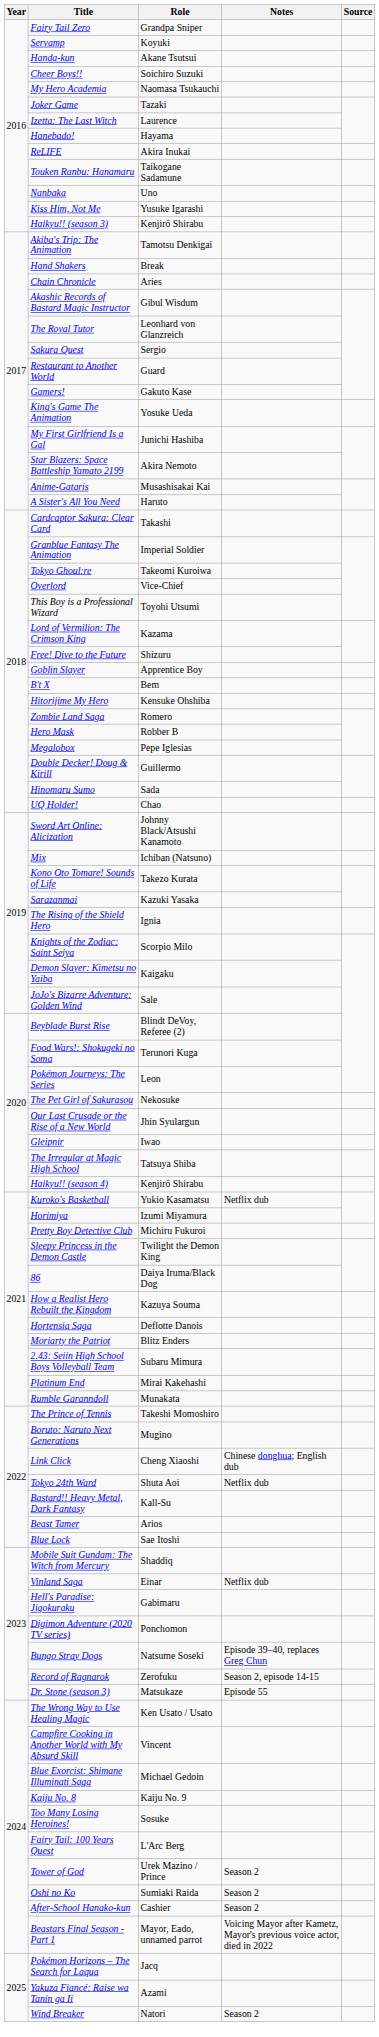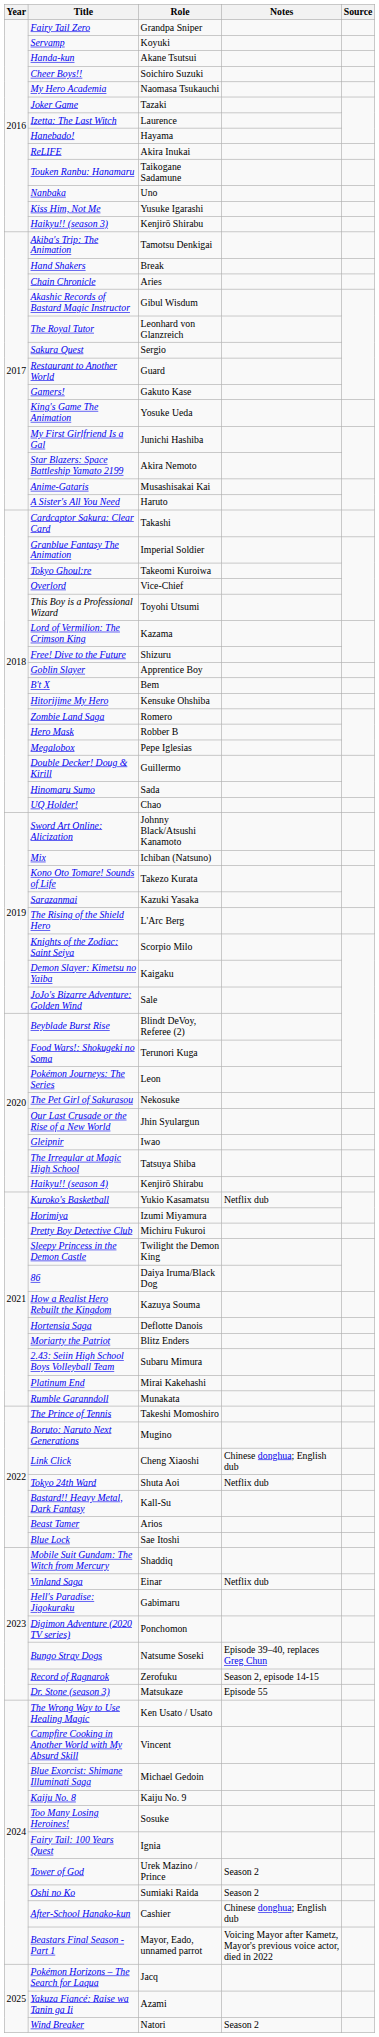The Rising of the Shield Hero | Role: Ignia -> L'Arc Berg
Fairy Tail: 100 Years Quest | Role: L'Arc Berg -> Ignia
After-School Hanako-kun | Notes: Season 2 -> Chinese donghua; English dub
